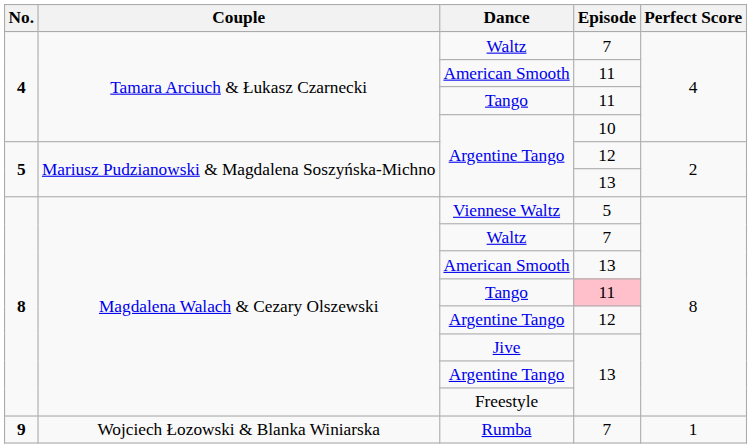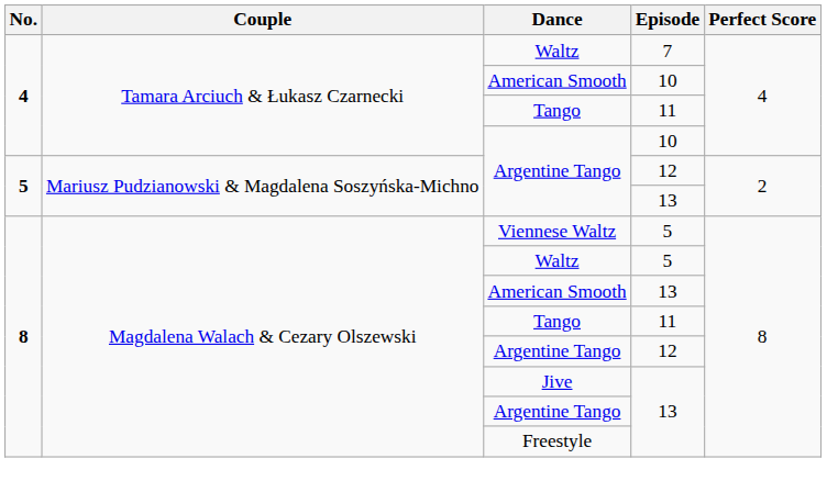4 / American Smooth | Episode: 11 -> 10
8 / Waltz | Episode: 7 -> 5
8 / Tango | Episode: pink background -> no background
- row: 9 | Wojciech Łozowski & Blanka Winiarska | Rumba | 7 | 1
